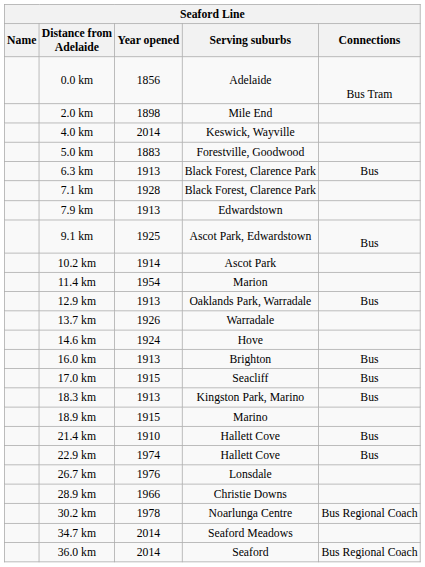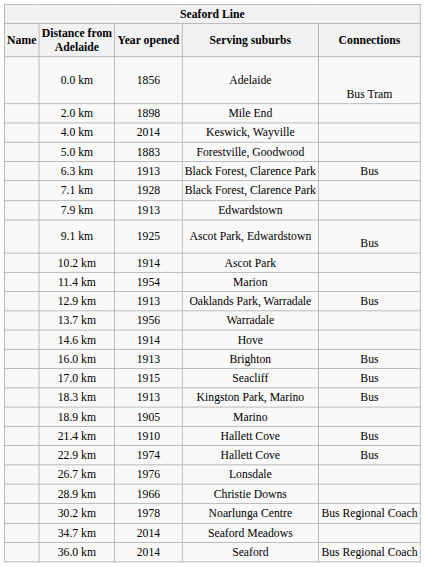13.7 km | Year opened: 1926 -> 1956
14.6 km | Year opened: 1924 -> 1914
18.9 km | Year opened: 1915 -> 1905
